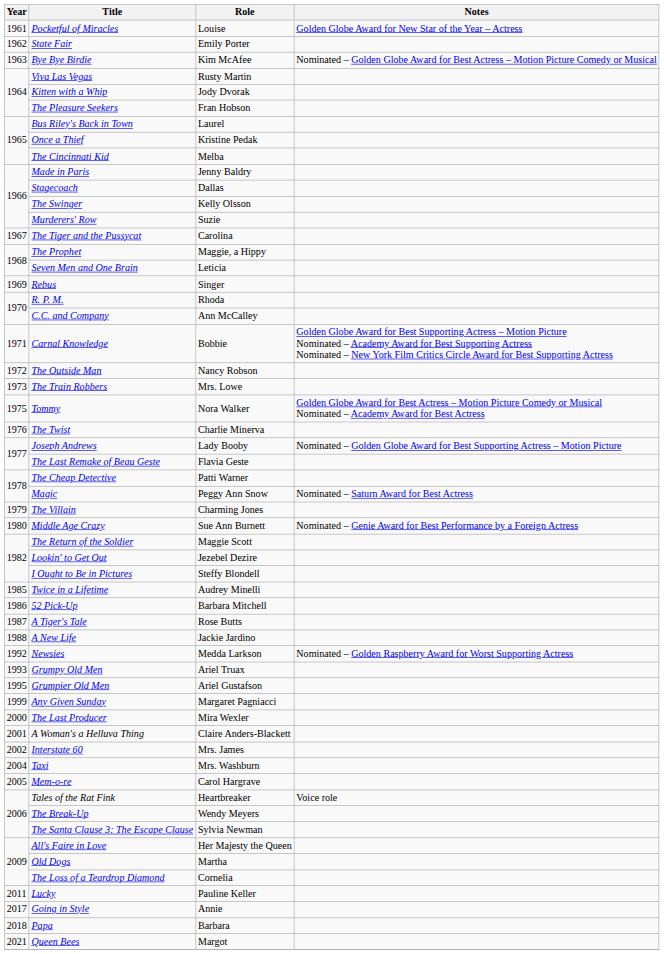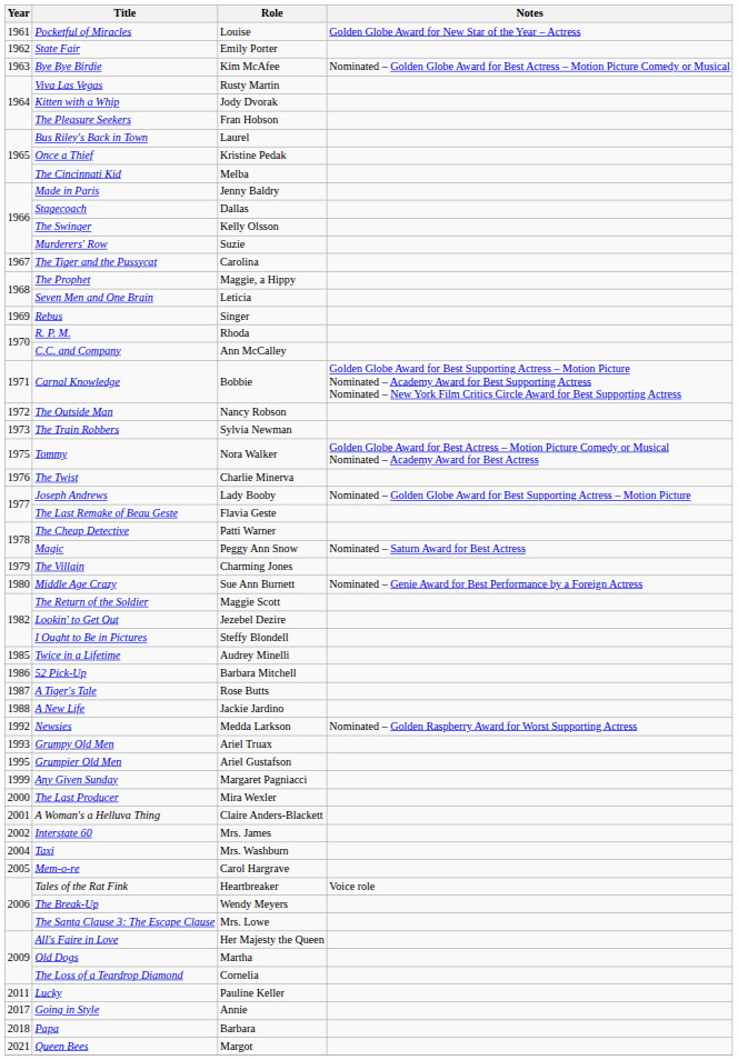The Train Robbers | Role: Mrs. Lowe -> Sylvia Newman
The Santa Clause 3: The Escape Clause | Role: Sylvia Newman -> Mrs. Lowe
